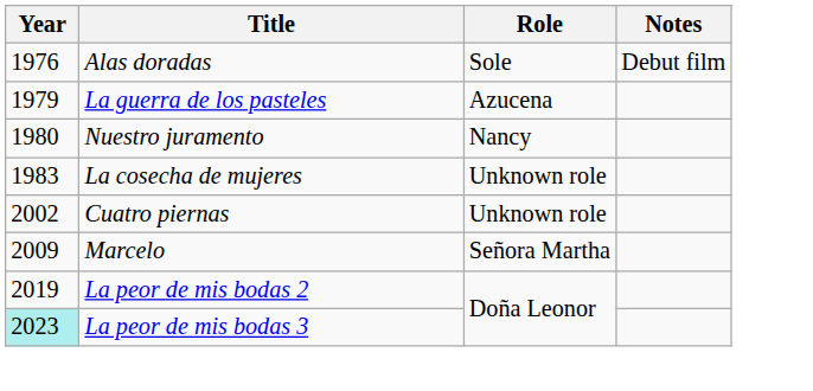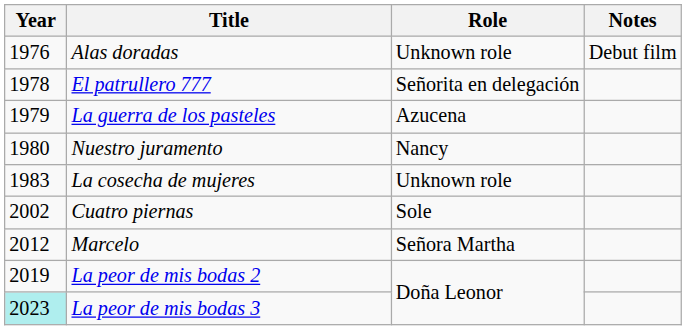Alas doradas | Role: Sole -> Unknown role
+ row: 1978 | El patrullero 777 | Señorita en delegación
Cuatro piernas | Role: Unknown role -> Sole
Marcelo | Year: 2009 -> 2012
